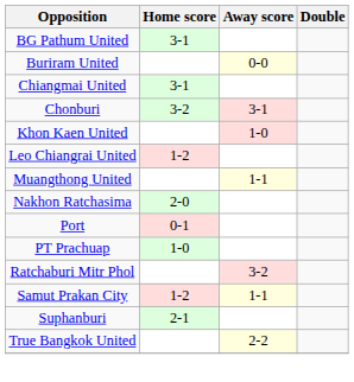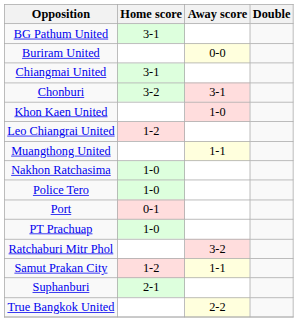Nakhon Ratchasima | Home score: 2-0 -> 1-0
+ row: Police Tero | 1-0
